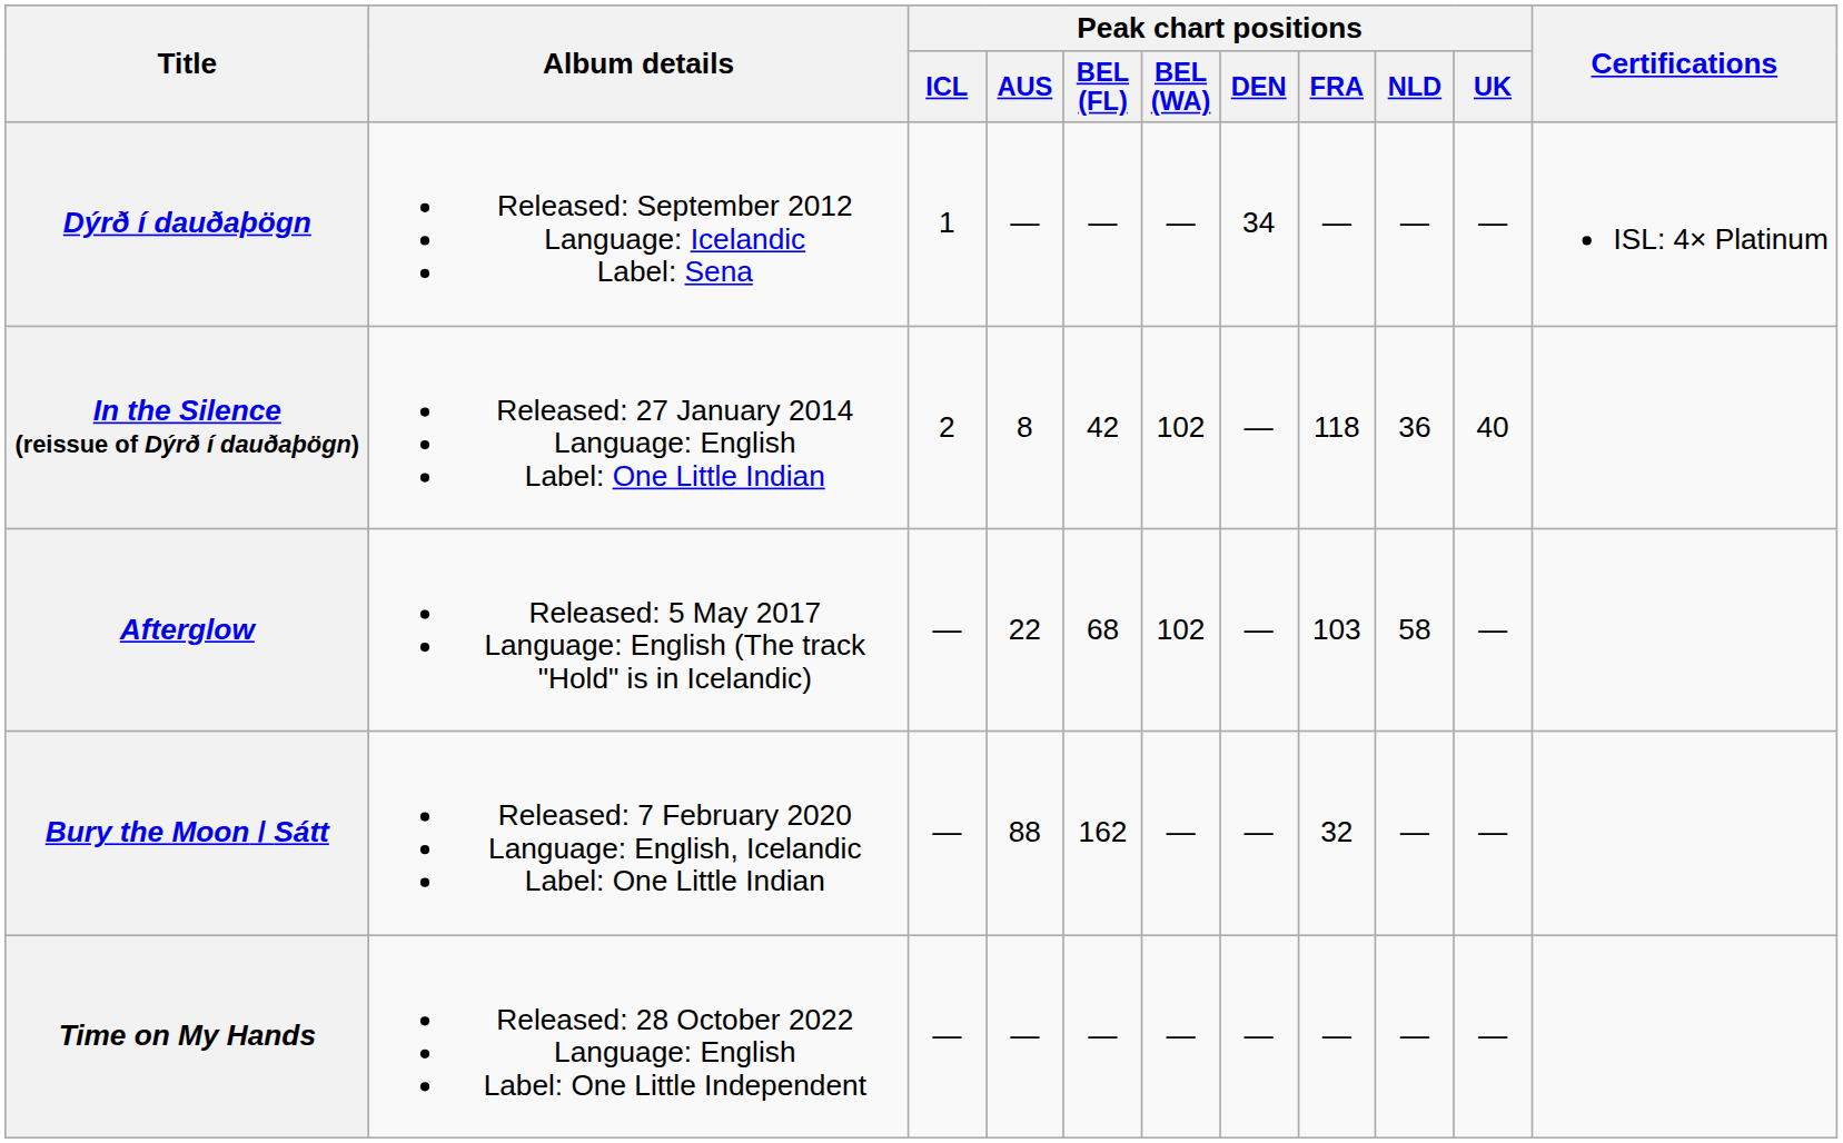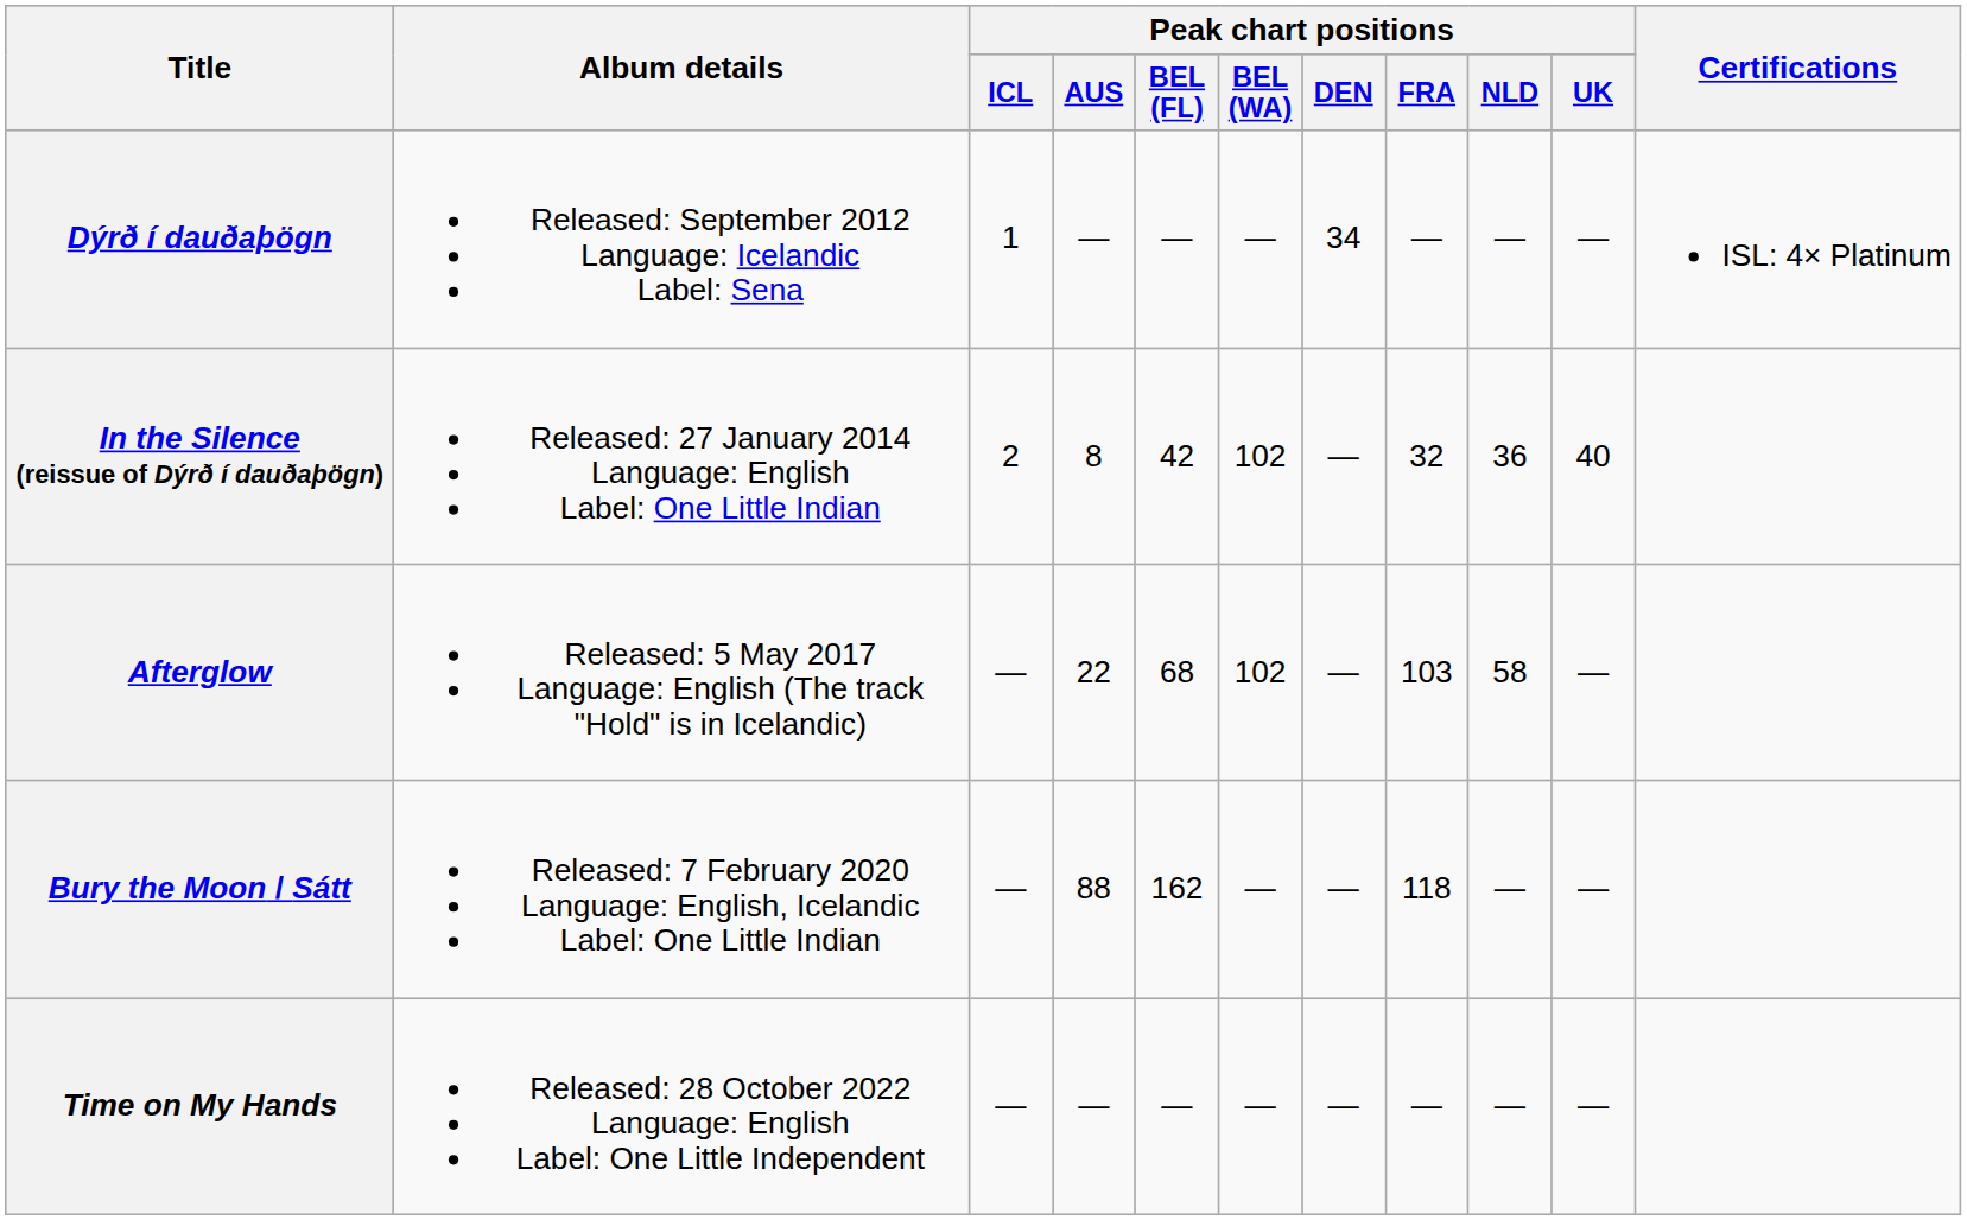In the Silence (reissue of Dýrð í dauðaþögn) | Peak chart positions / FRA: 118 -> 32
Bury the Moon / Sátt | Peak chart positions / FRA: 32 -> 118
